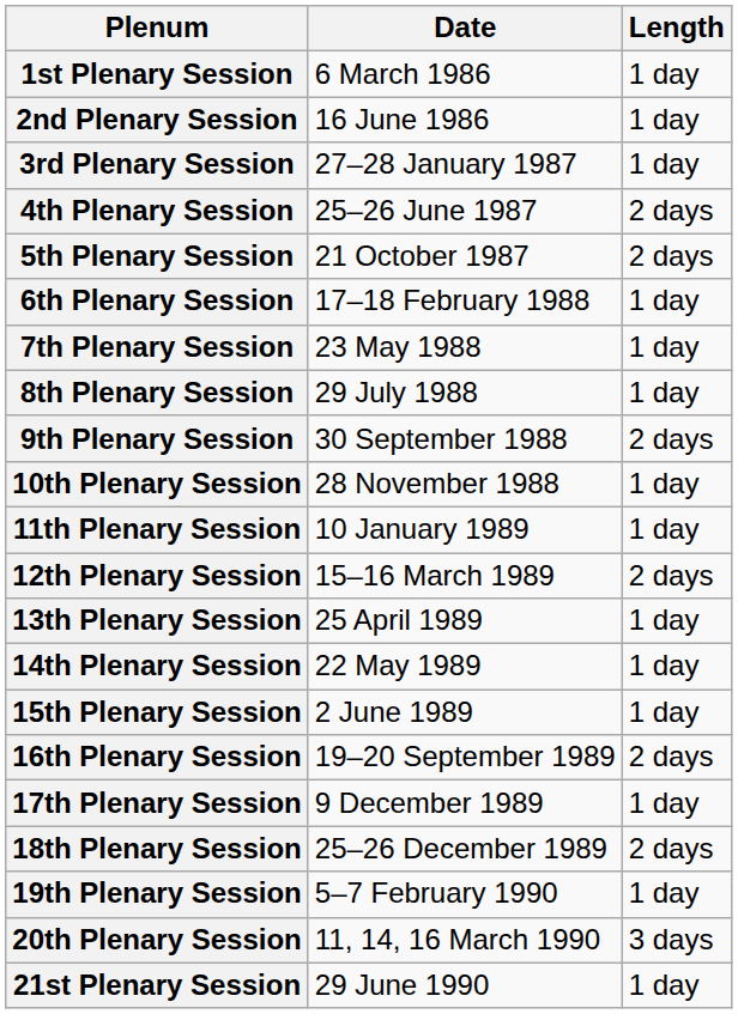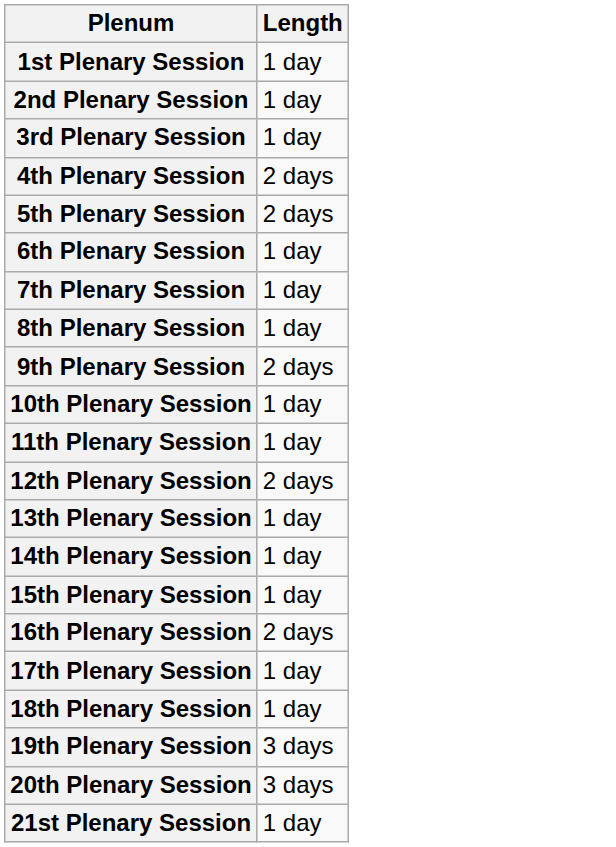- column: Date | 6 March 1986 | 16 June 1986 | 27–28 January 1987 | 25–26 June 1987 | 21 October 1987 | 17–18 February 1988 | 23 May 1988 | 29 July 1988 | 30 September 1988 | 28 November 1988 | 10 January 1989 | 15–16 March 1989 | 25 April 1989 | 22 May 1989 | 2 June 1989 | 19–20 September 1989 | 9 December 1989 | 25–26 December 1989 | 5–7 February 1990 | 11, 14, 16 March 1990 | 29 June 1990
18th Plenary Session | Length: 2 days -> 1 day
19th Plenary Session | Length: 1 day -> 3 days
